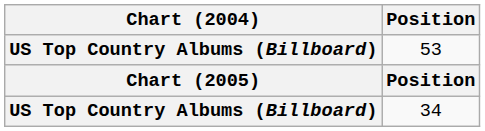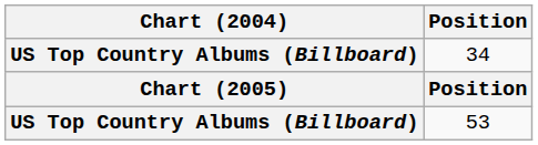rows swapped: 53 <-> 34
